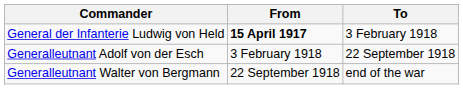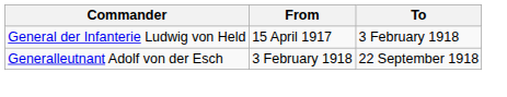General der Infanterie Ludwig von Held | From: bold -> normal
- row: Generalleutnant Walter von Bergmann | 22 September 1918 | end of the war
